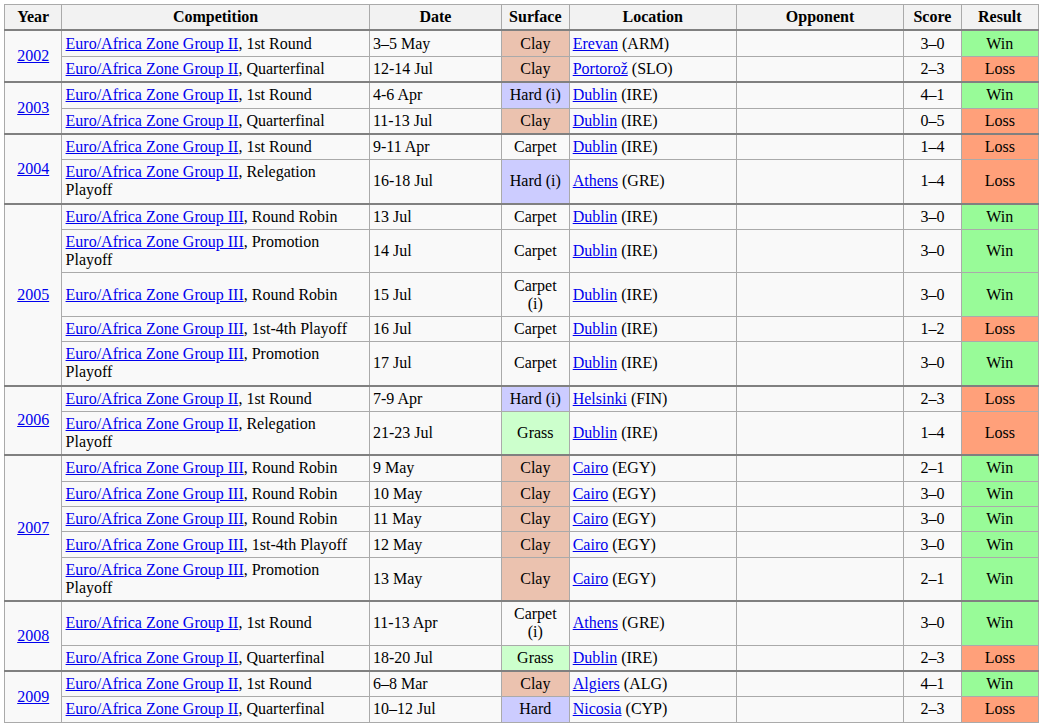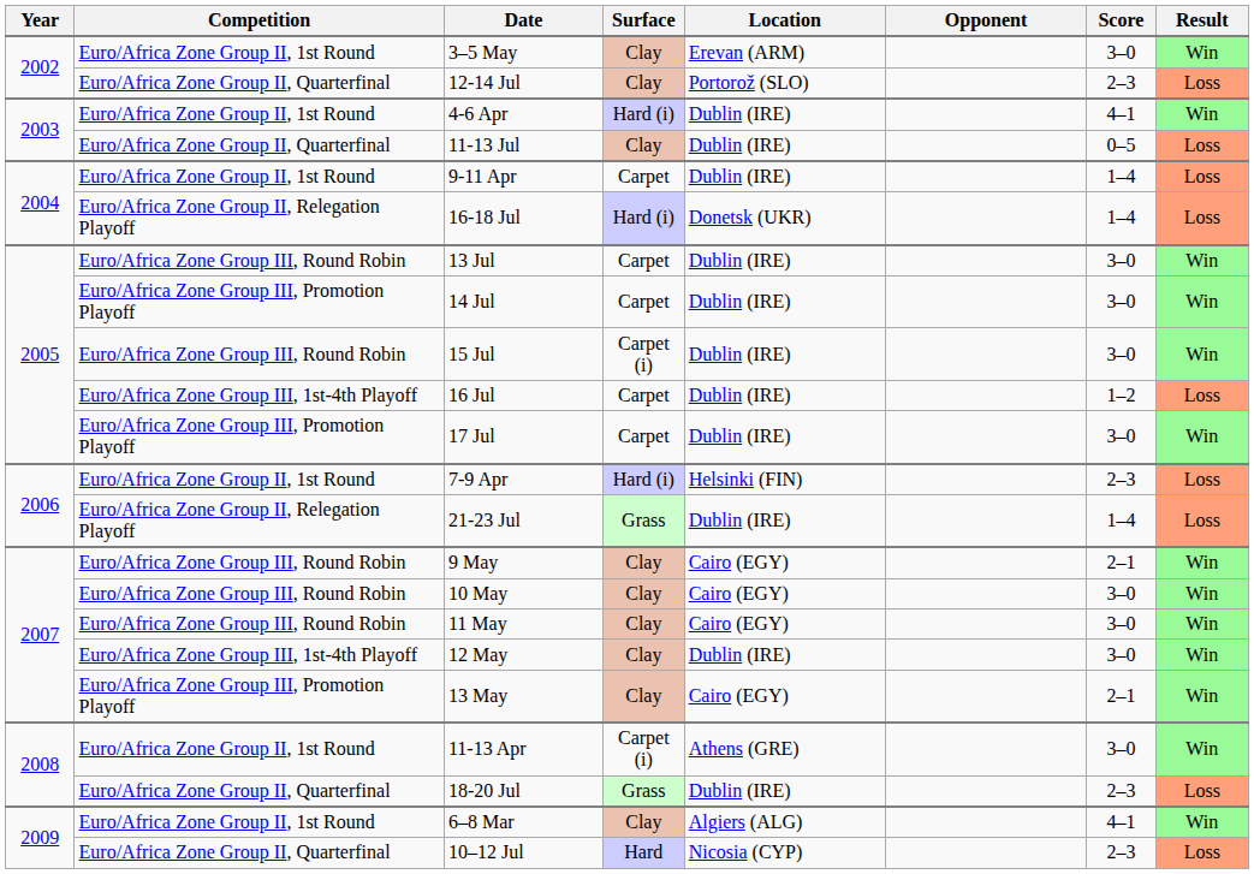16-18 Jul | Location: Athens (GRE) -> Donetsk (UKR)
12 May | Location: Cairo (EGY) -> Dublin (IRE)
